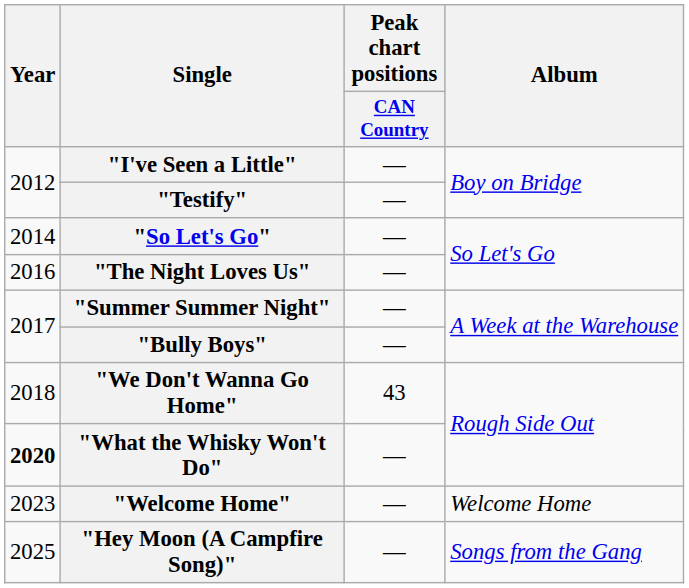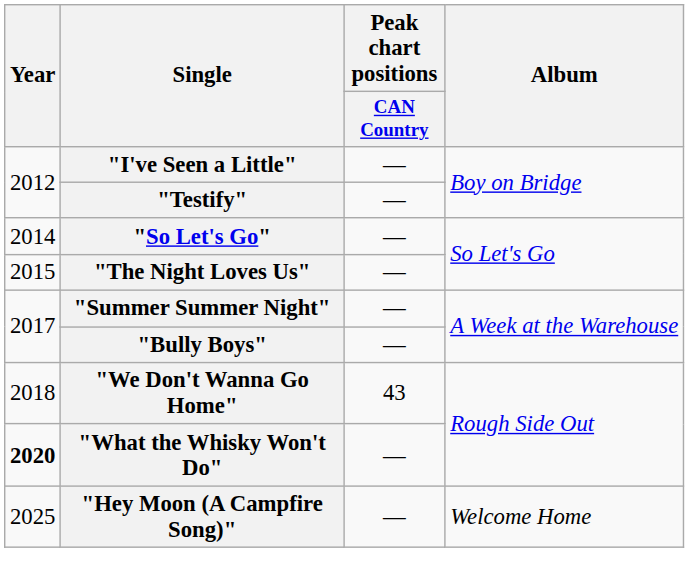"The Night Loves Us" | Year: 2016 -> 2015
- row: 2023 | "Welcome Home" | — | Welcome Home
"Hey Moon (A Campfire Song)" | Album: Songs from the Gang -> Welcome Home
